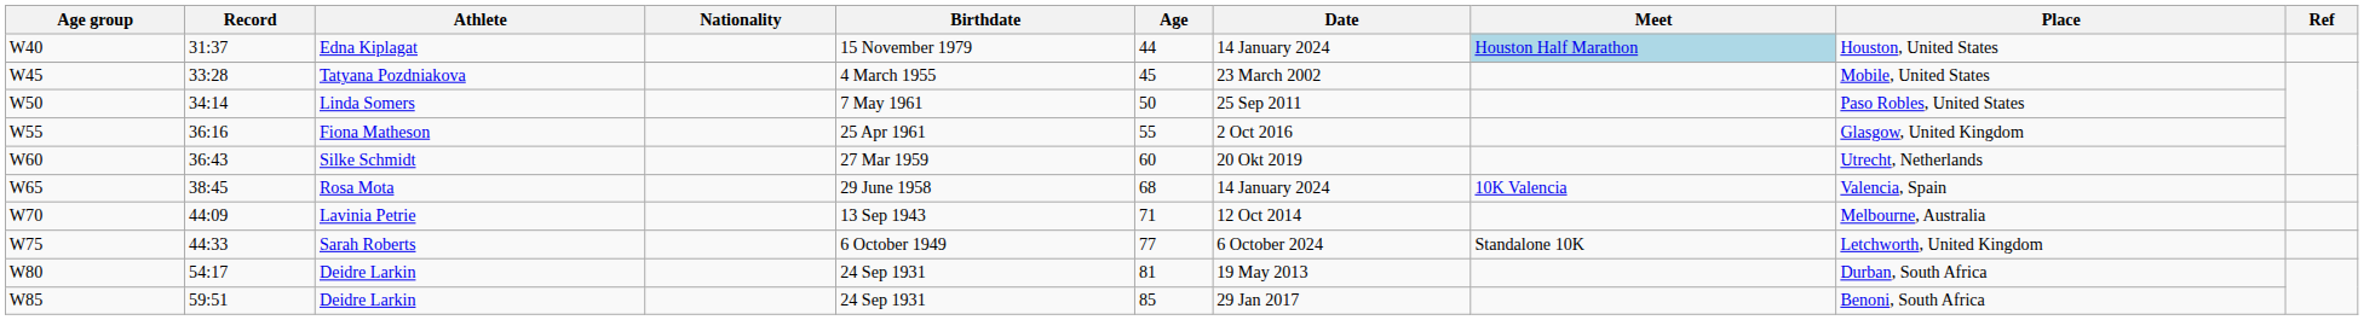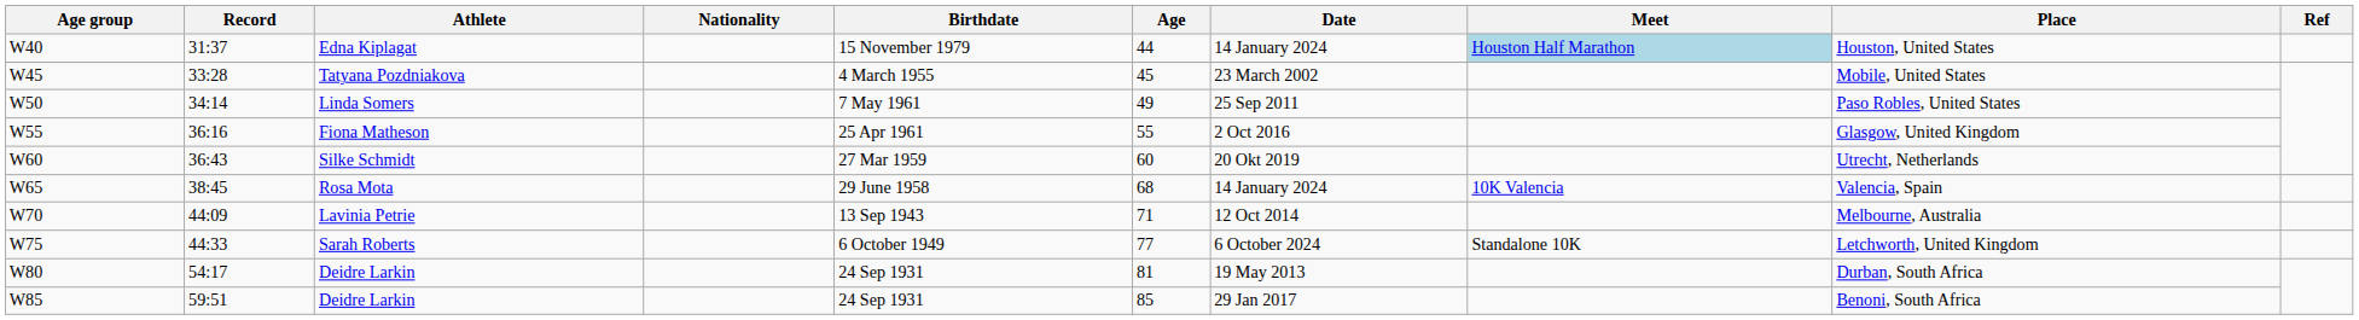Linda Somers | Age: 50 -> 49
